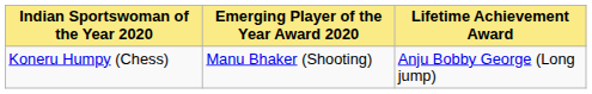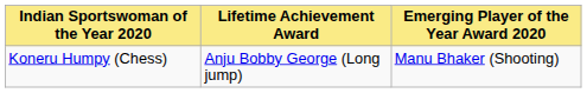columns swapped: Lifetime Achievement Award <-> Emerging Player of the Year Award 2020
